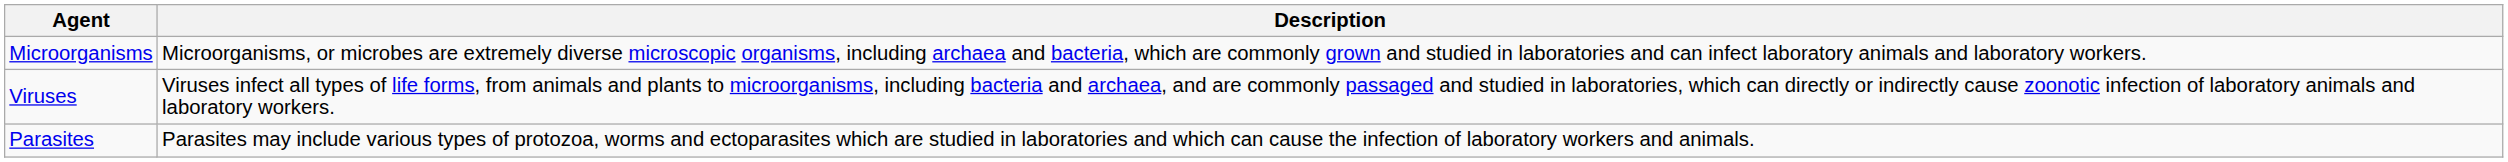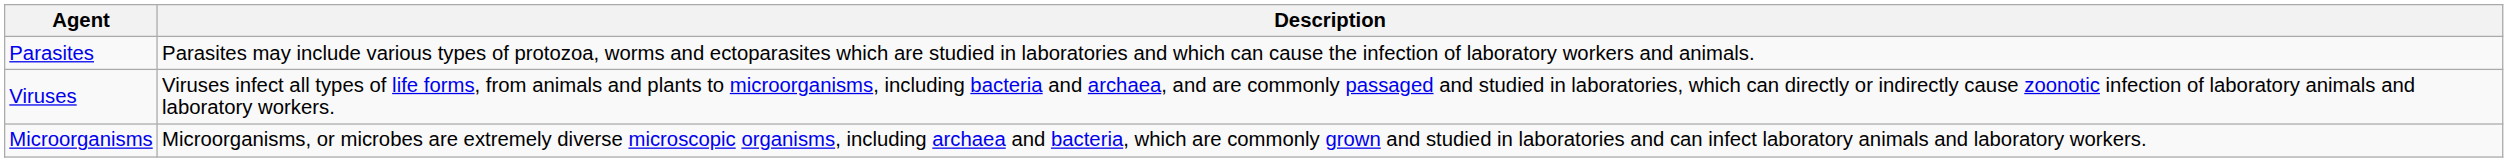rows swapped: Microorganisms <-> Parasites
